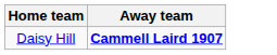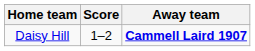+ column: Score | 1–2
